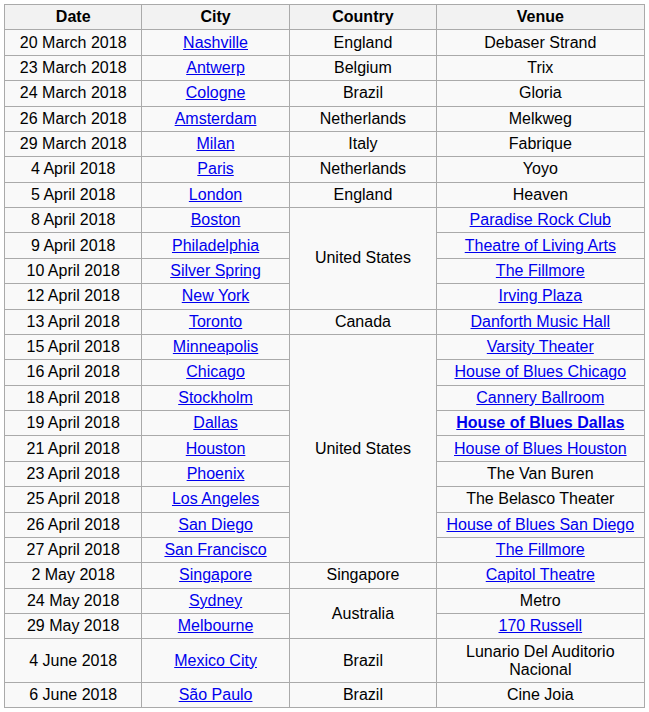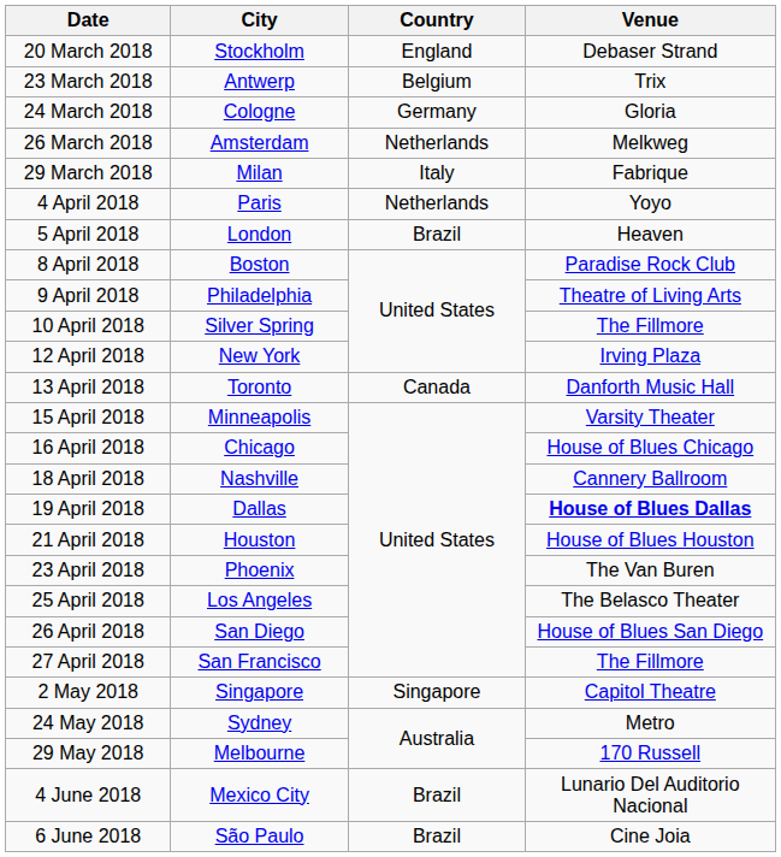20 March 2018 | City: Nashville -> Stockholm
24 March 2018 | Country: Brazil -> Germany
5 April 2018 | Country: England -> Brazil
18 April 2018 | City: Stockholm -> Nashville
